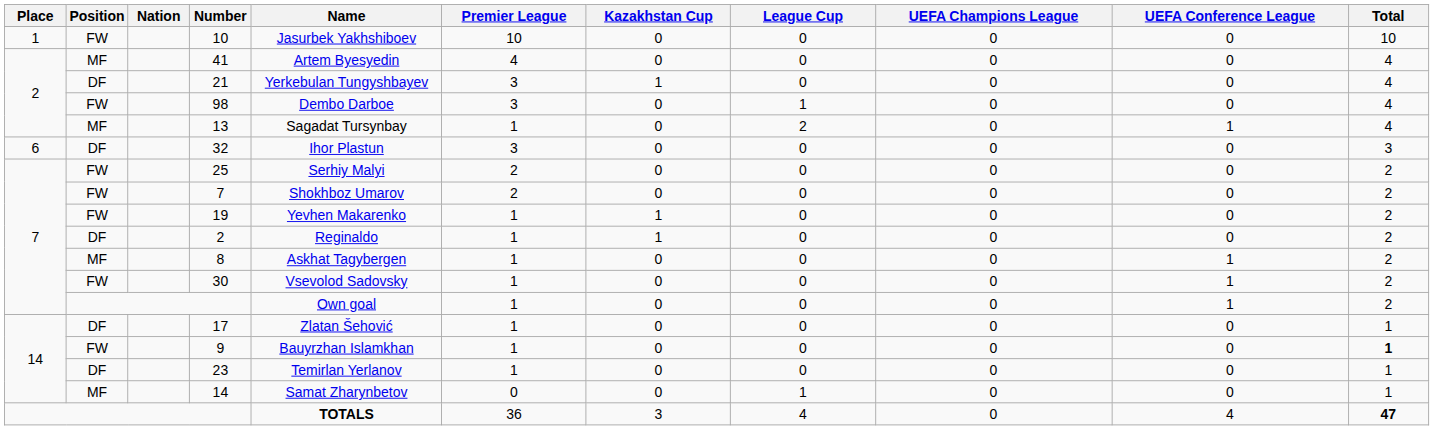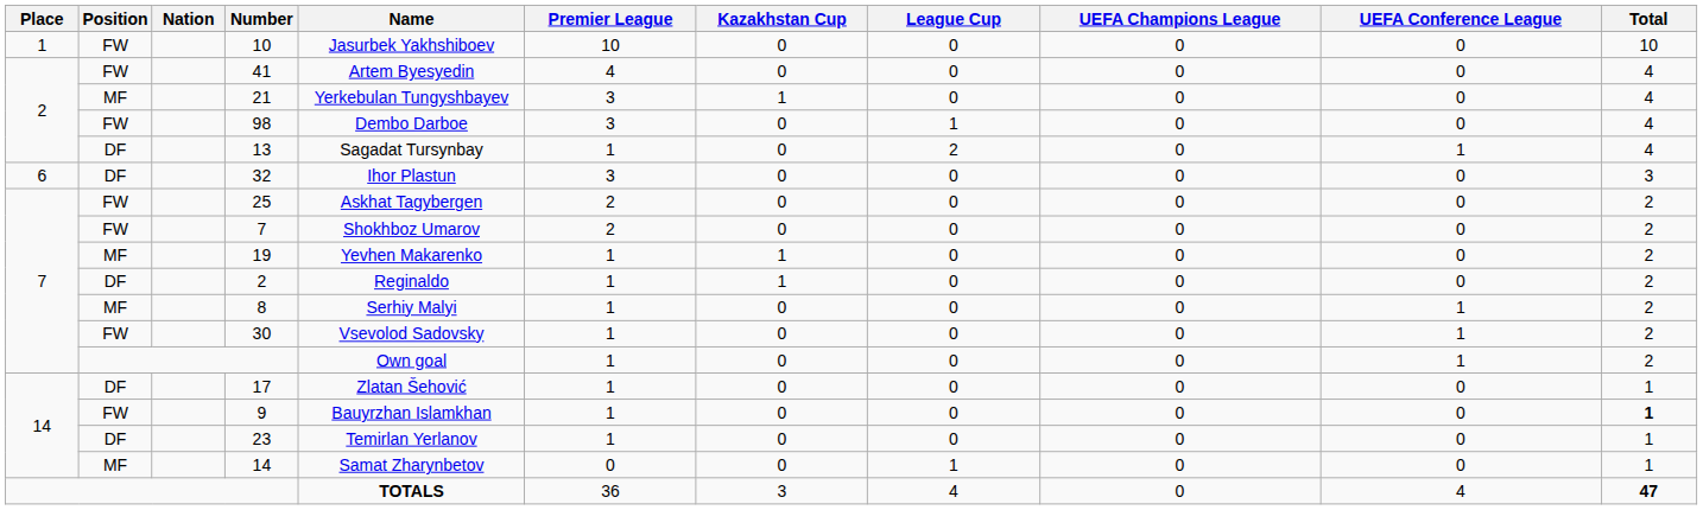41 | Position: MF -> FW
21 | Position: DF -> MF
13 | Position: MF -> DF
25 | Name: Serhiy Malyi -> Askhat Tagybergen
19 | Position: FW -> MF
8 | Name: Askhat Tagybergen -> Serhiy Malyi
